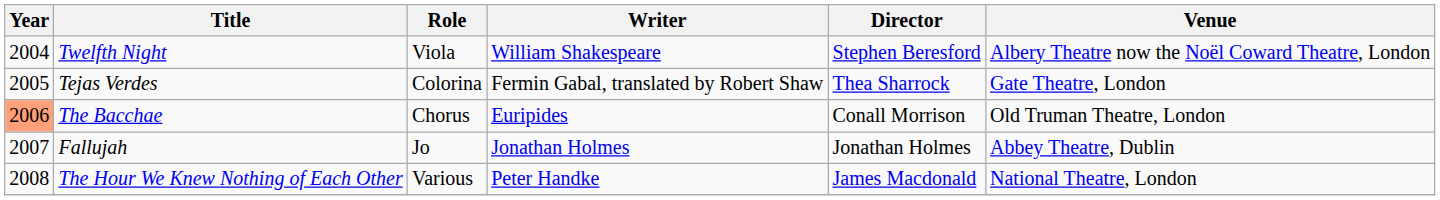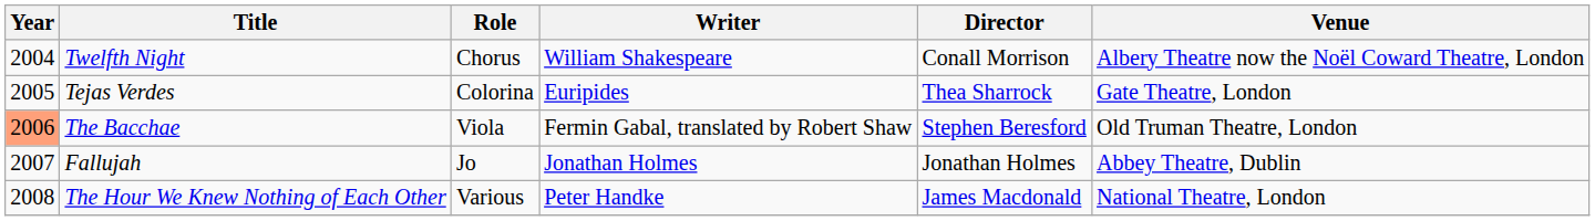Twelfth Night | Role: Viola -> Chorus
Twelfth Night | Director: Stephen Beresford -> Conall Morrison
Tejas Verdes | Writer: Fermin Gabal, translated by Robert Shaw -> Euripides
The Bacchae | Role: Chorus -> Viola
The Bacchae | Writer: Euripides -> Fermin Gabal, translated by Robert Shaw
The Bacchae | Director: Conall Morrison -> Stephen Beresford
